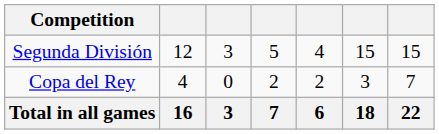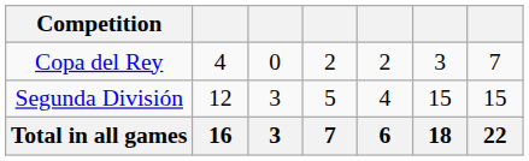rows swapped: Segunda División <-> Copa del Rey
